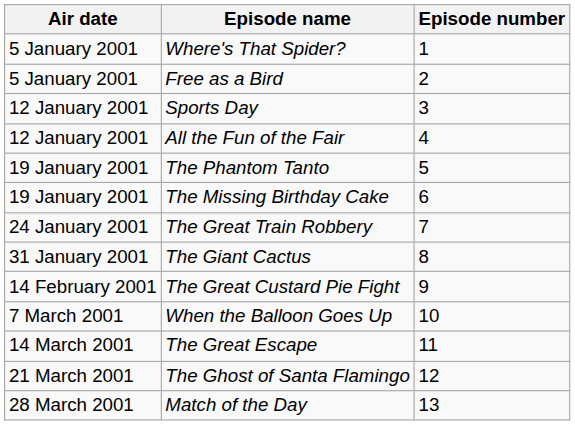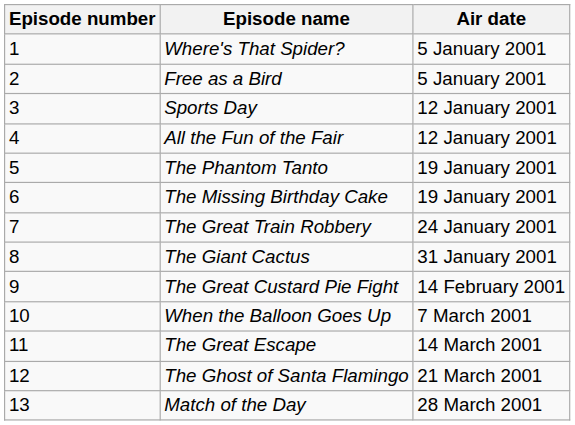columns swapped: Episode number <-> Air date
